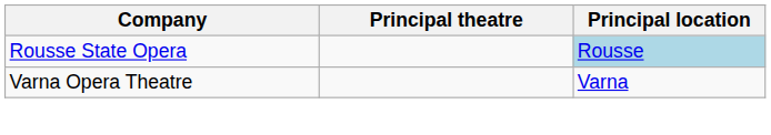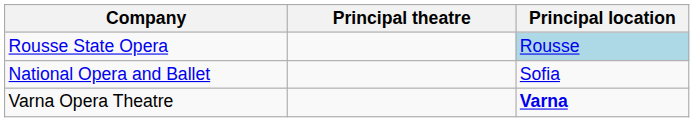+ row: National Opera and Ballet | Sofia
Varna Opera Theatre | Principal location: normal -> bold
